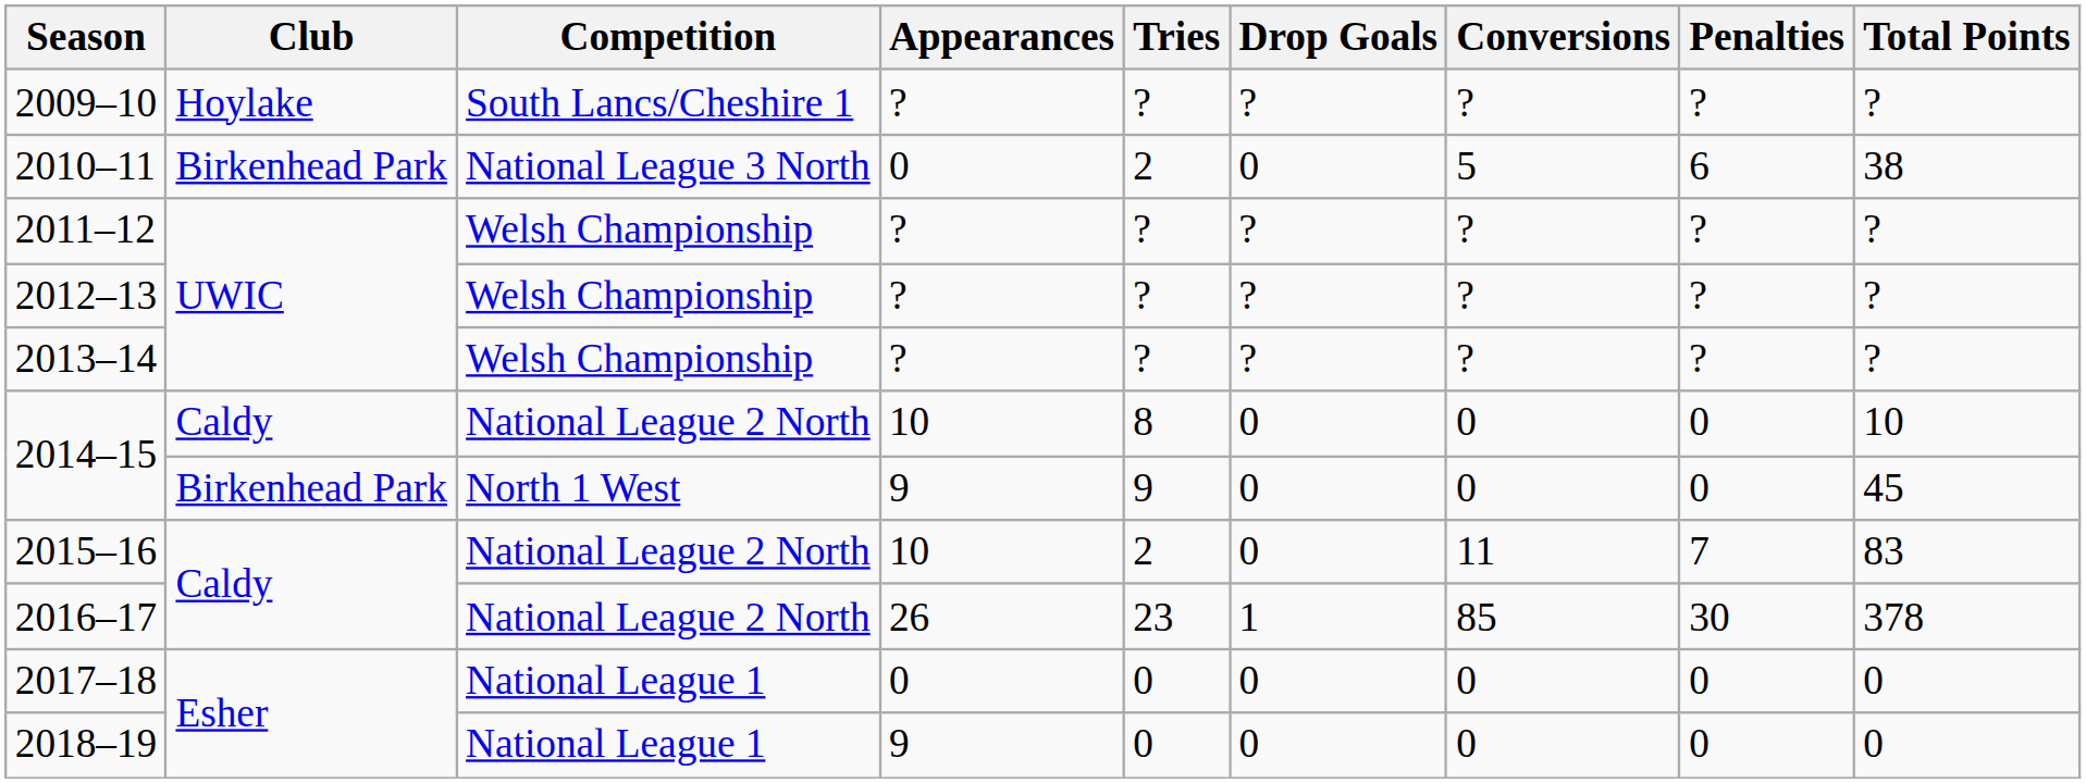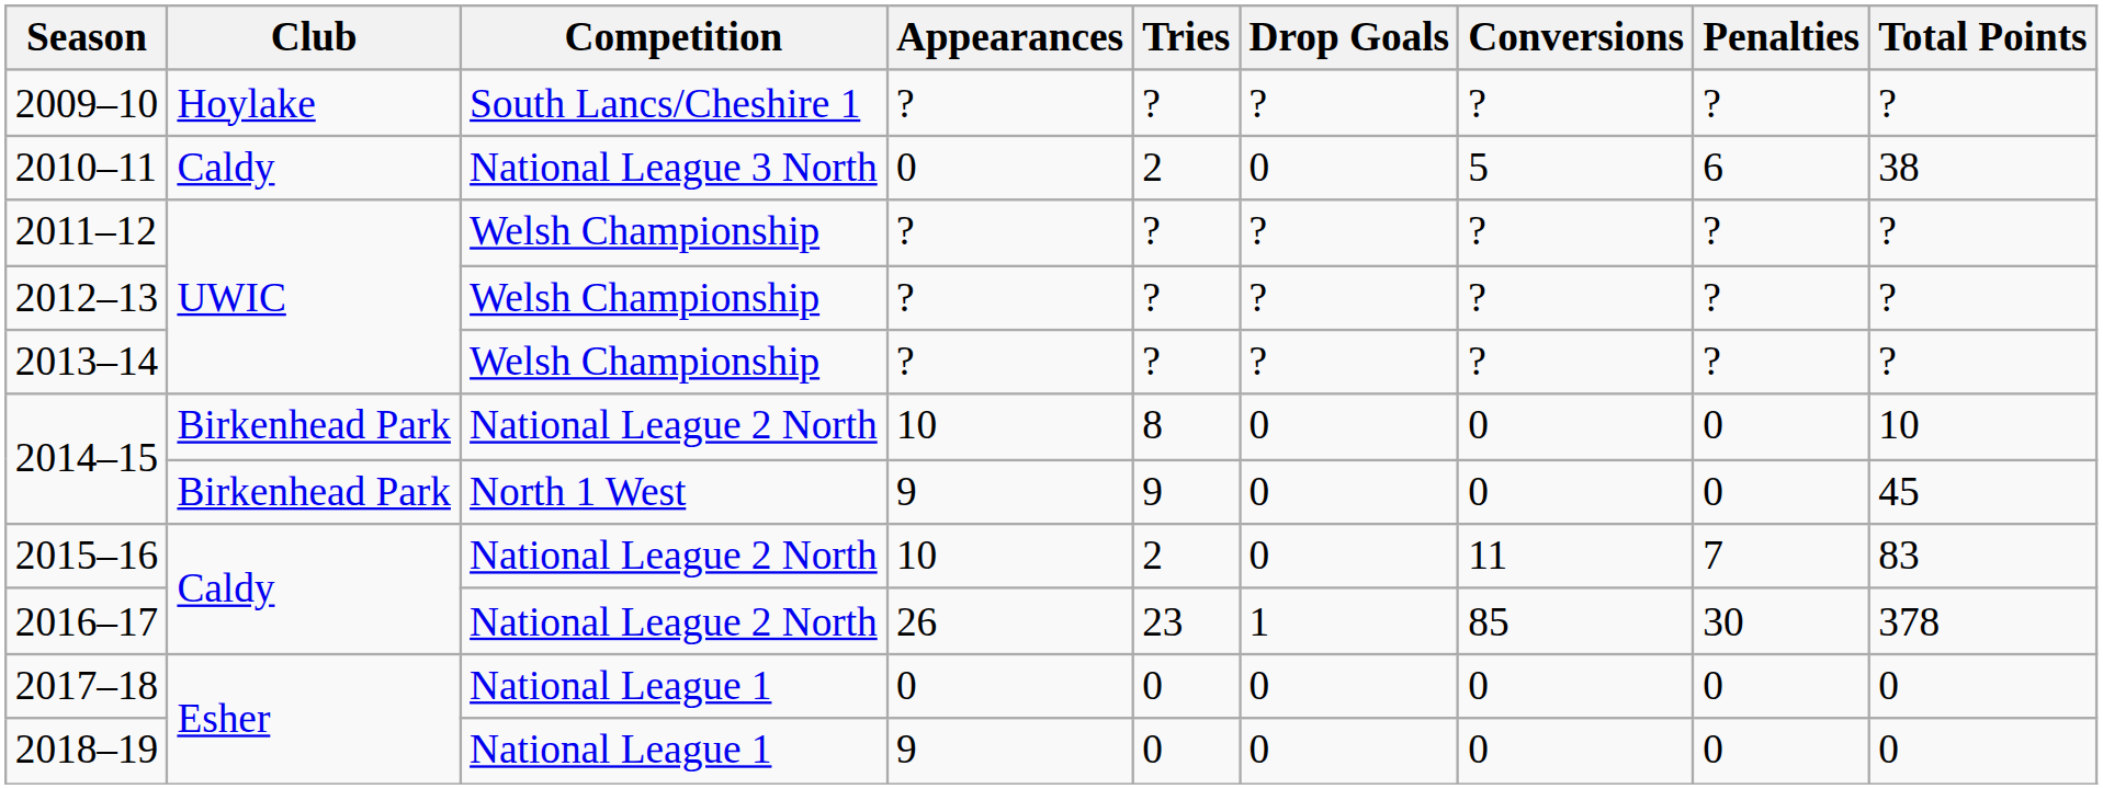2010–11 | Club: Birkenhead Park -> Caldy
2014–15 / National League 2 North | Club: Caldy -> Birkenhead Park
